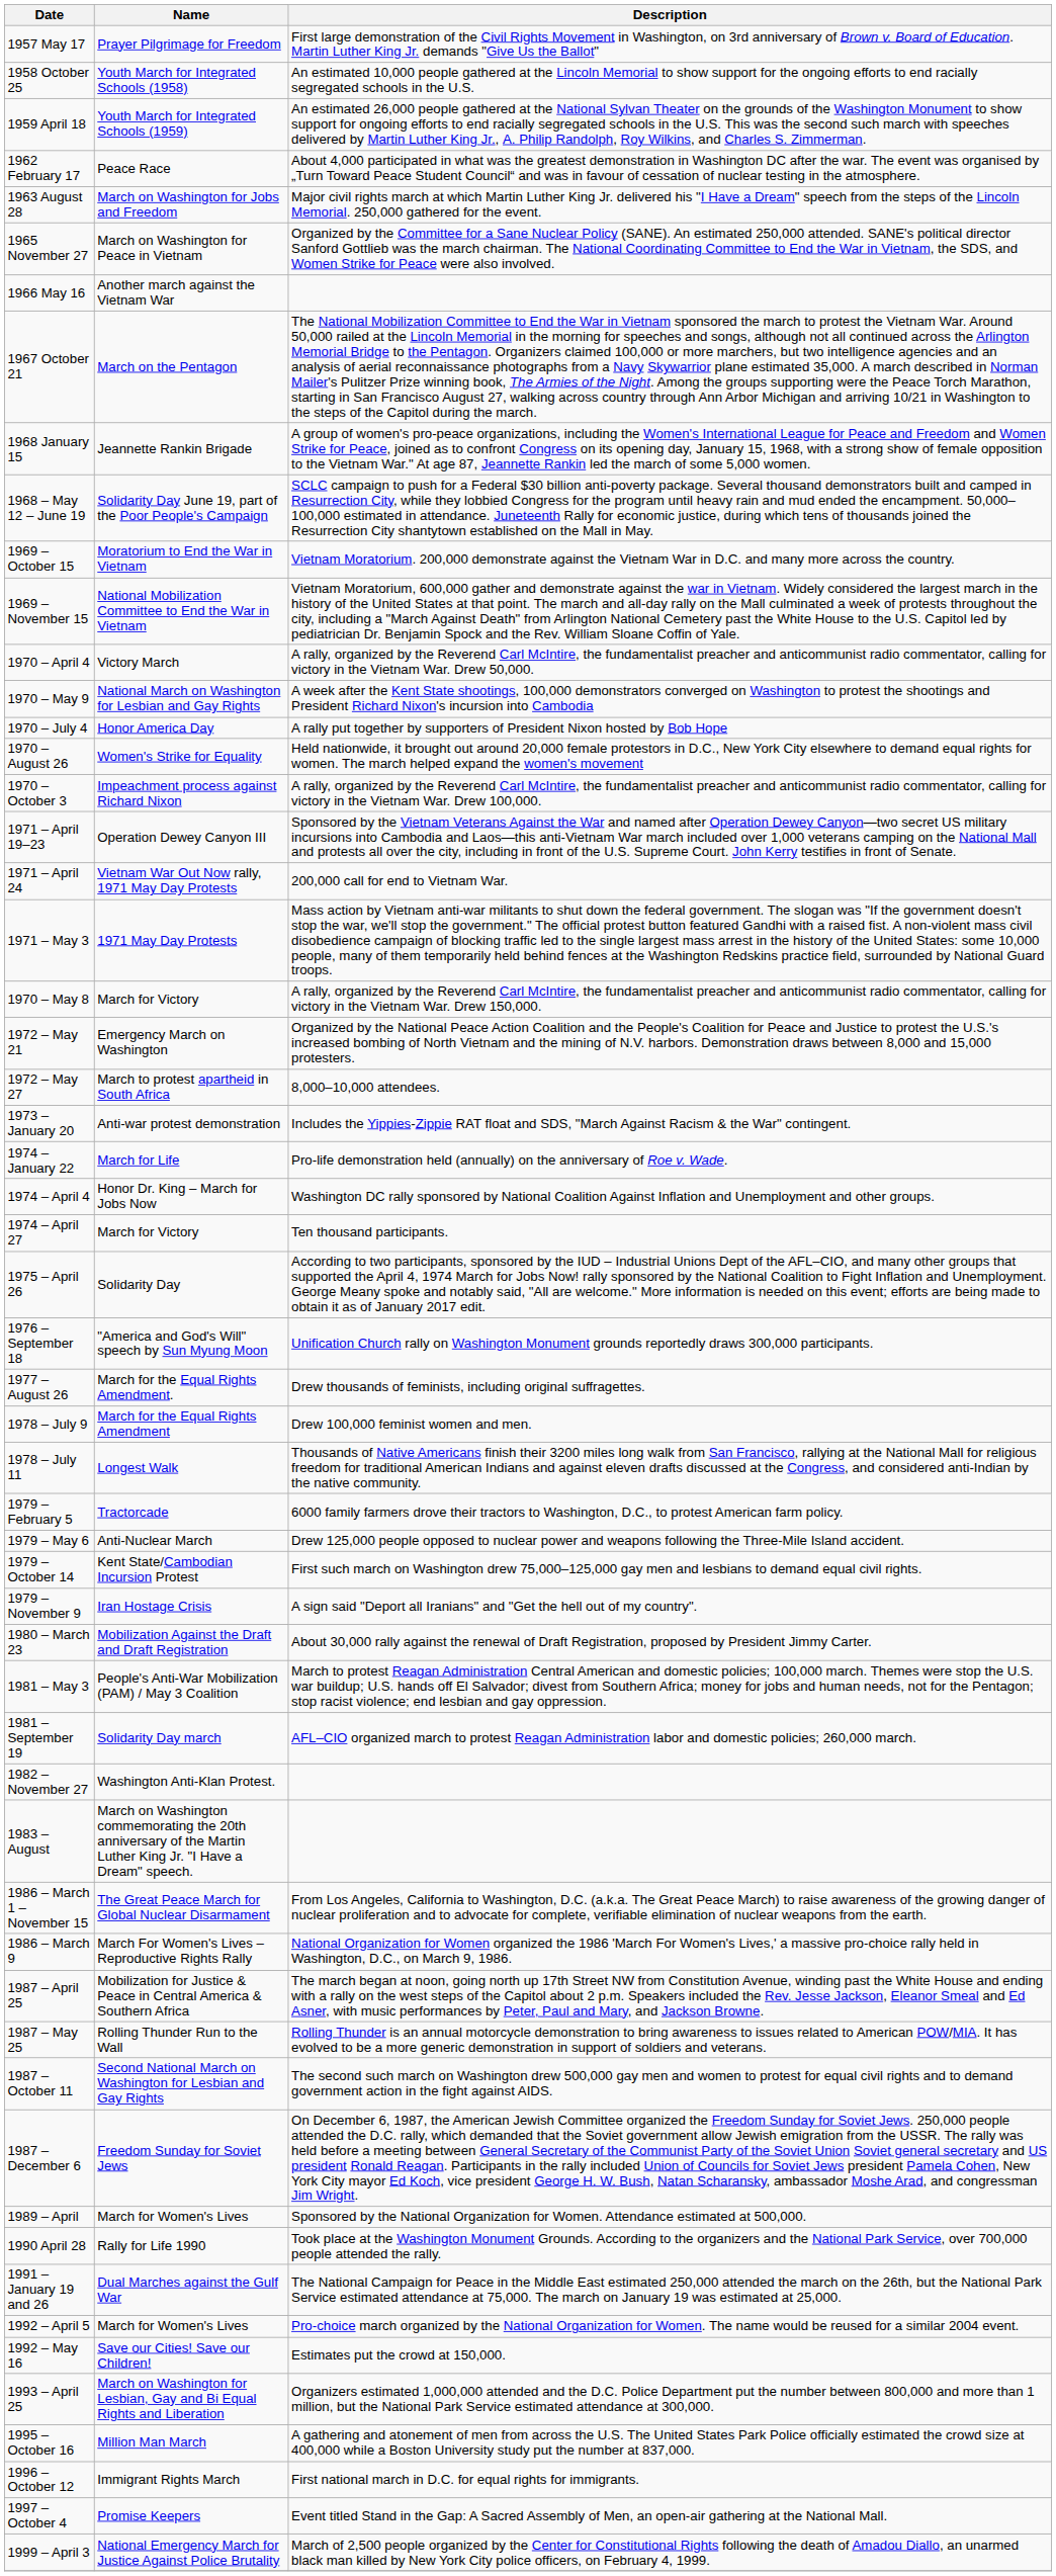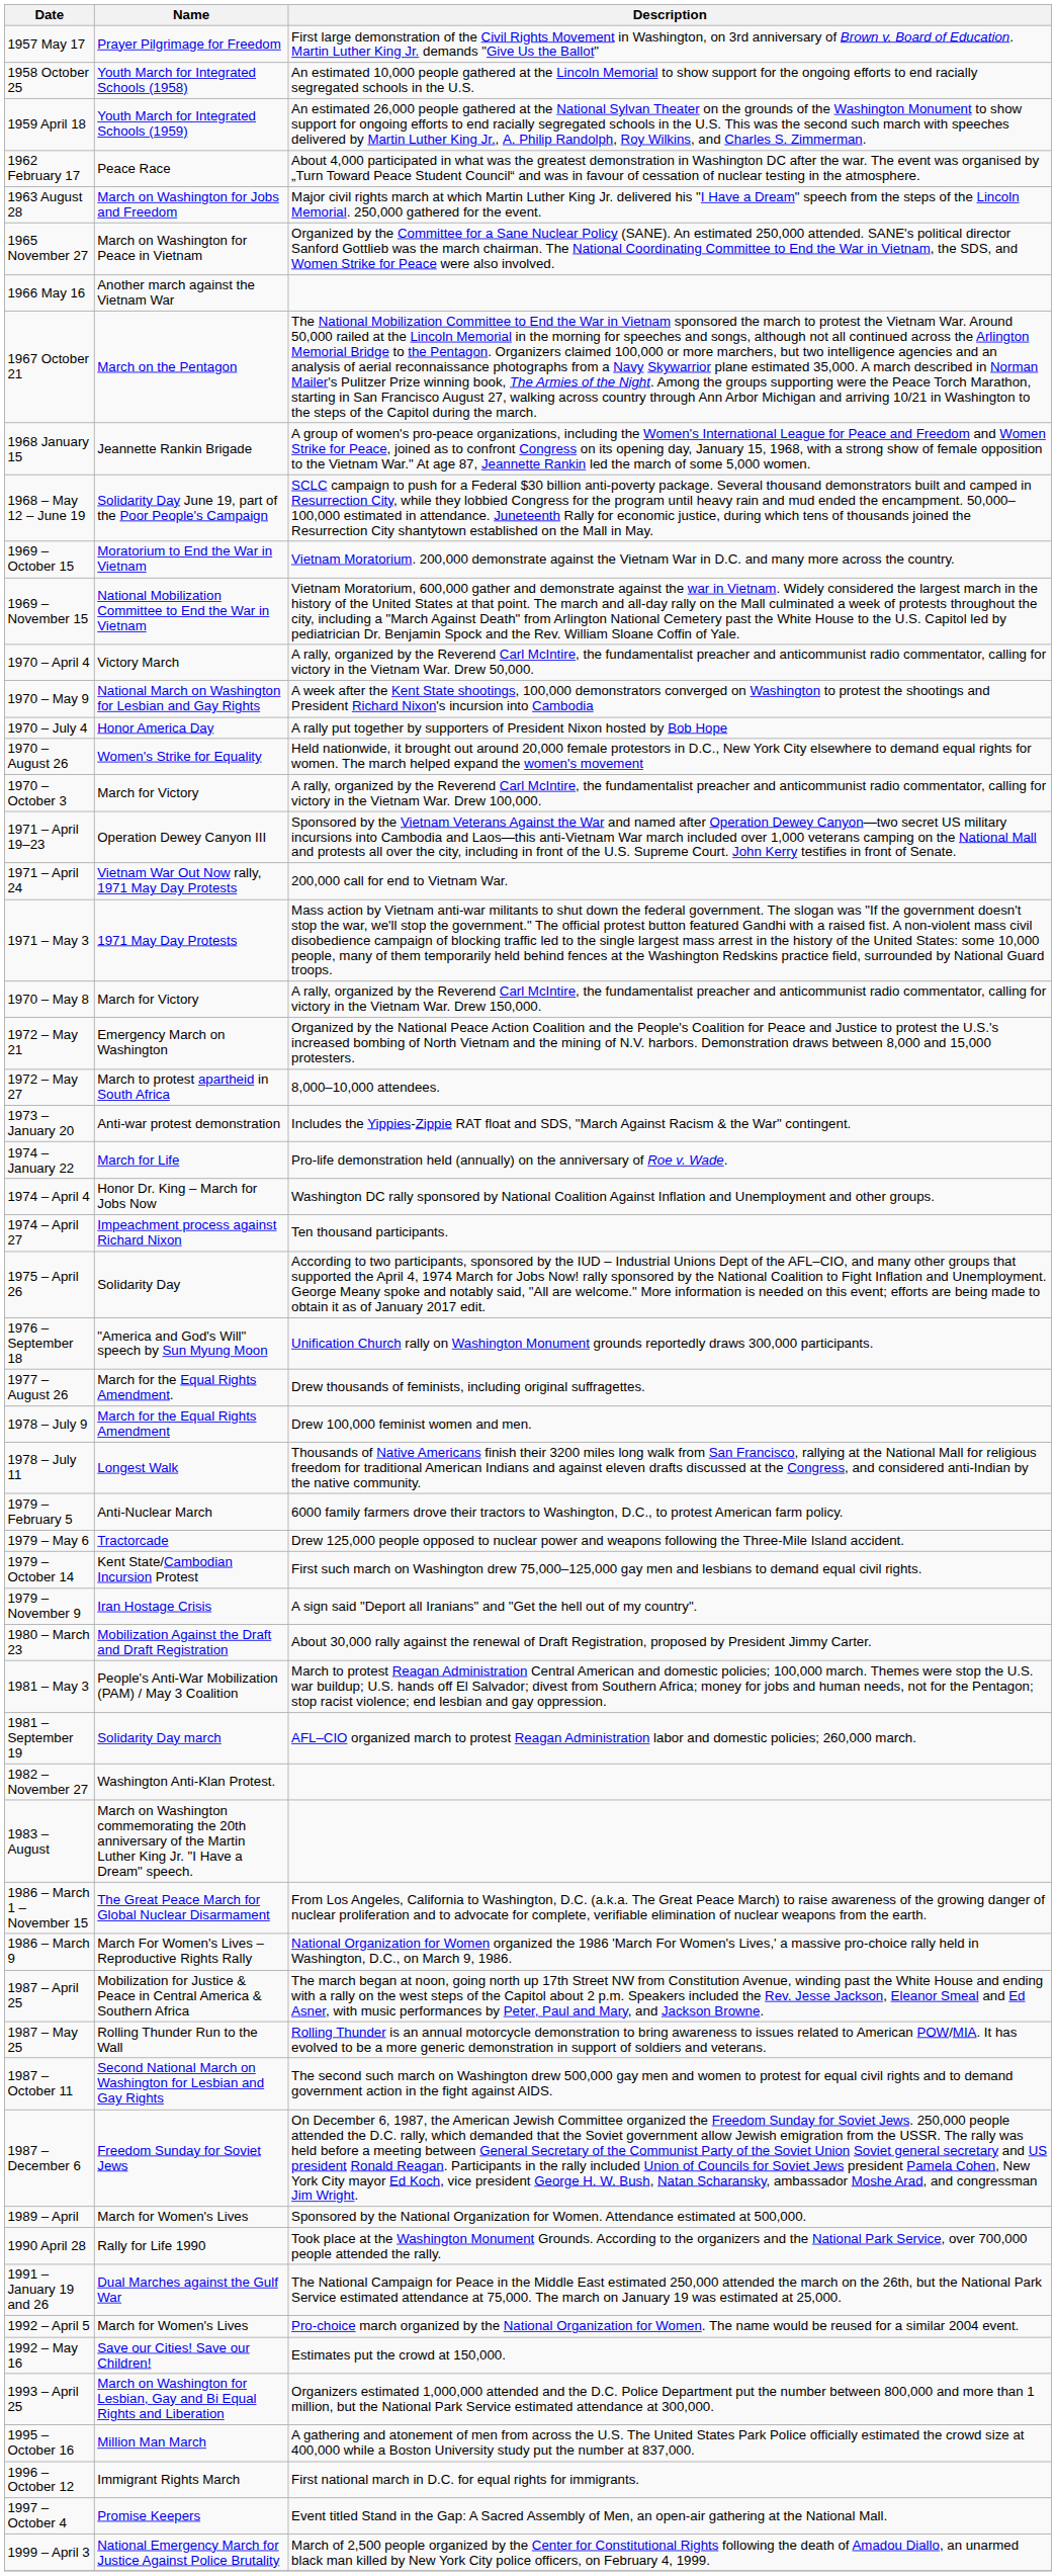1970 – October 3 | Name: Impeachment process against Richard Nixon -> March for Victory
1974 – April 27 | Name: March for Victory -> Impeachment process against Richard Nixon
1979 – February 5 | Name: Tractorcade -> Anti-Nuclear March
1979 – May 6 | Name: Anti-Nuclear March -> Tractorcade
